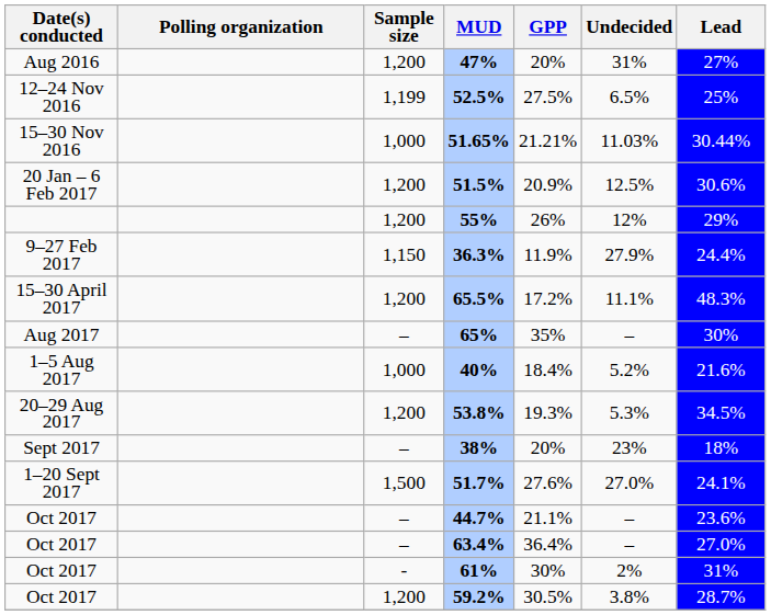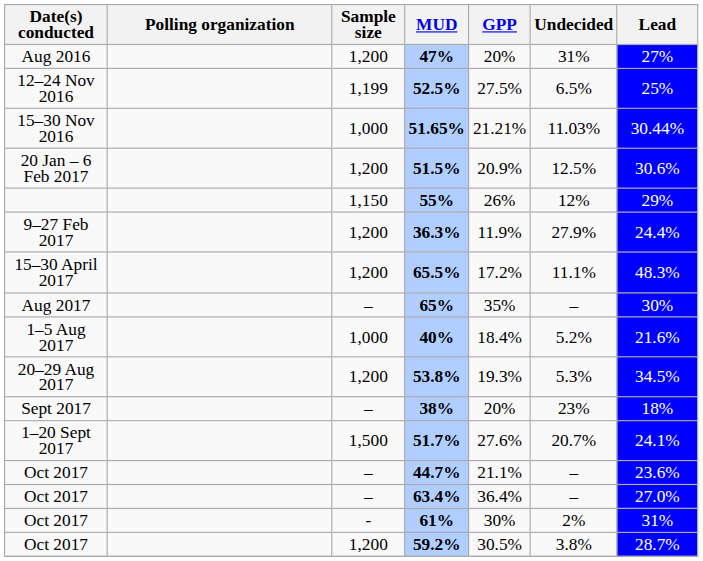55% | Sample size: 1,200 -> 1,150
36.3% | Sample size: 1,150 -> 1,200
51.7% | Undecided: 27.0% -> 20.7%
